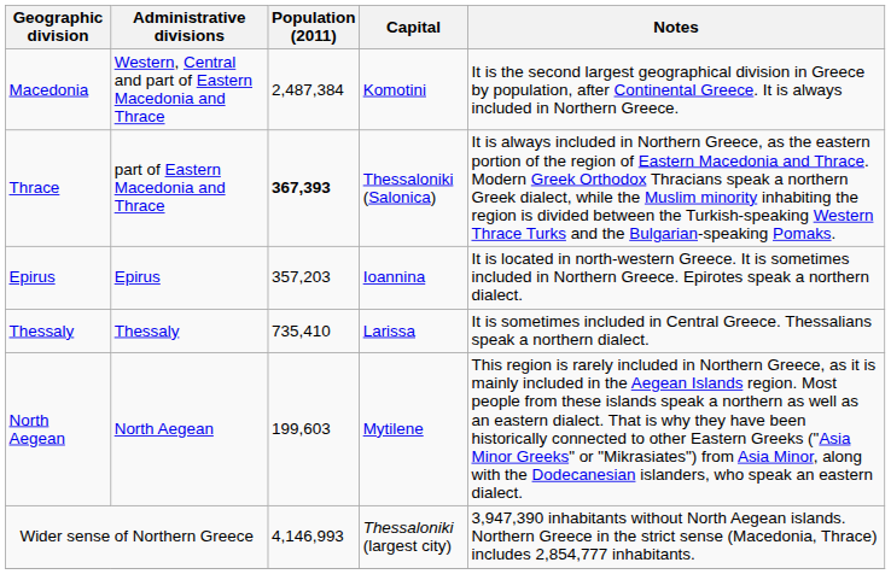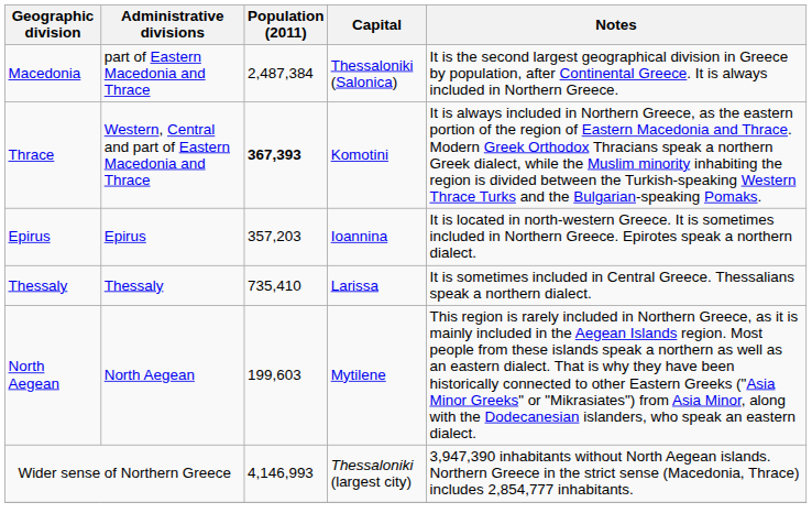Macedonia | Administrative divisions: Western, Central and part of Eastern Macedonia and Thrace -> part of Eastern Macedonia and Thrace
Macedonia | Capital: Komotini -> Thessaloniki (Salonica)
Thrace | Administrative divisions: part of Eastern Macedonia and Thrace -> Western, Central and part of Eastern Macedonia and Thrace
Thrace | Capital: Thessaloniki (Salonica) -> Komotini
